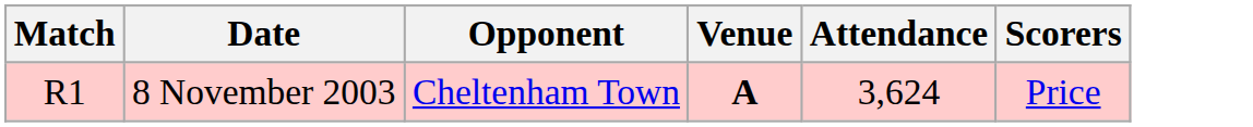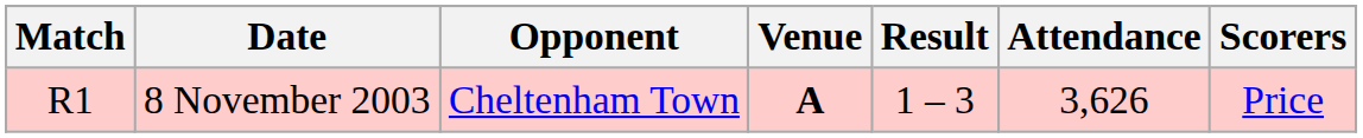+ column: Result | 1 – 3
8 November 2003 | Attendance: 3,624 -> 3,626
